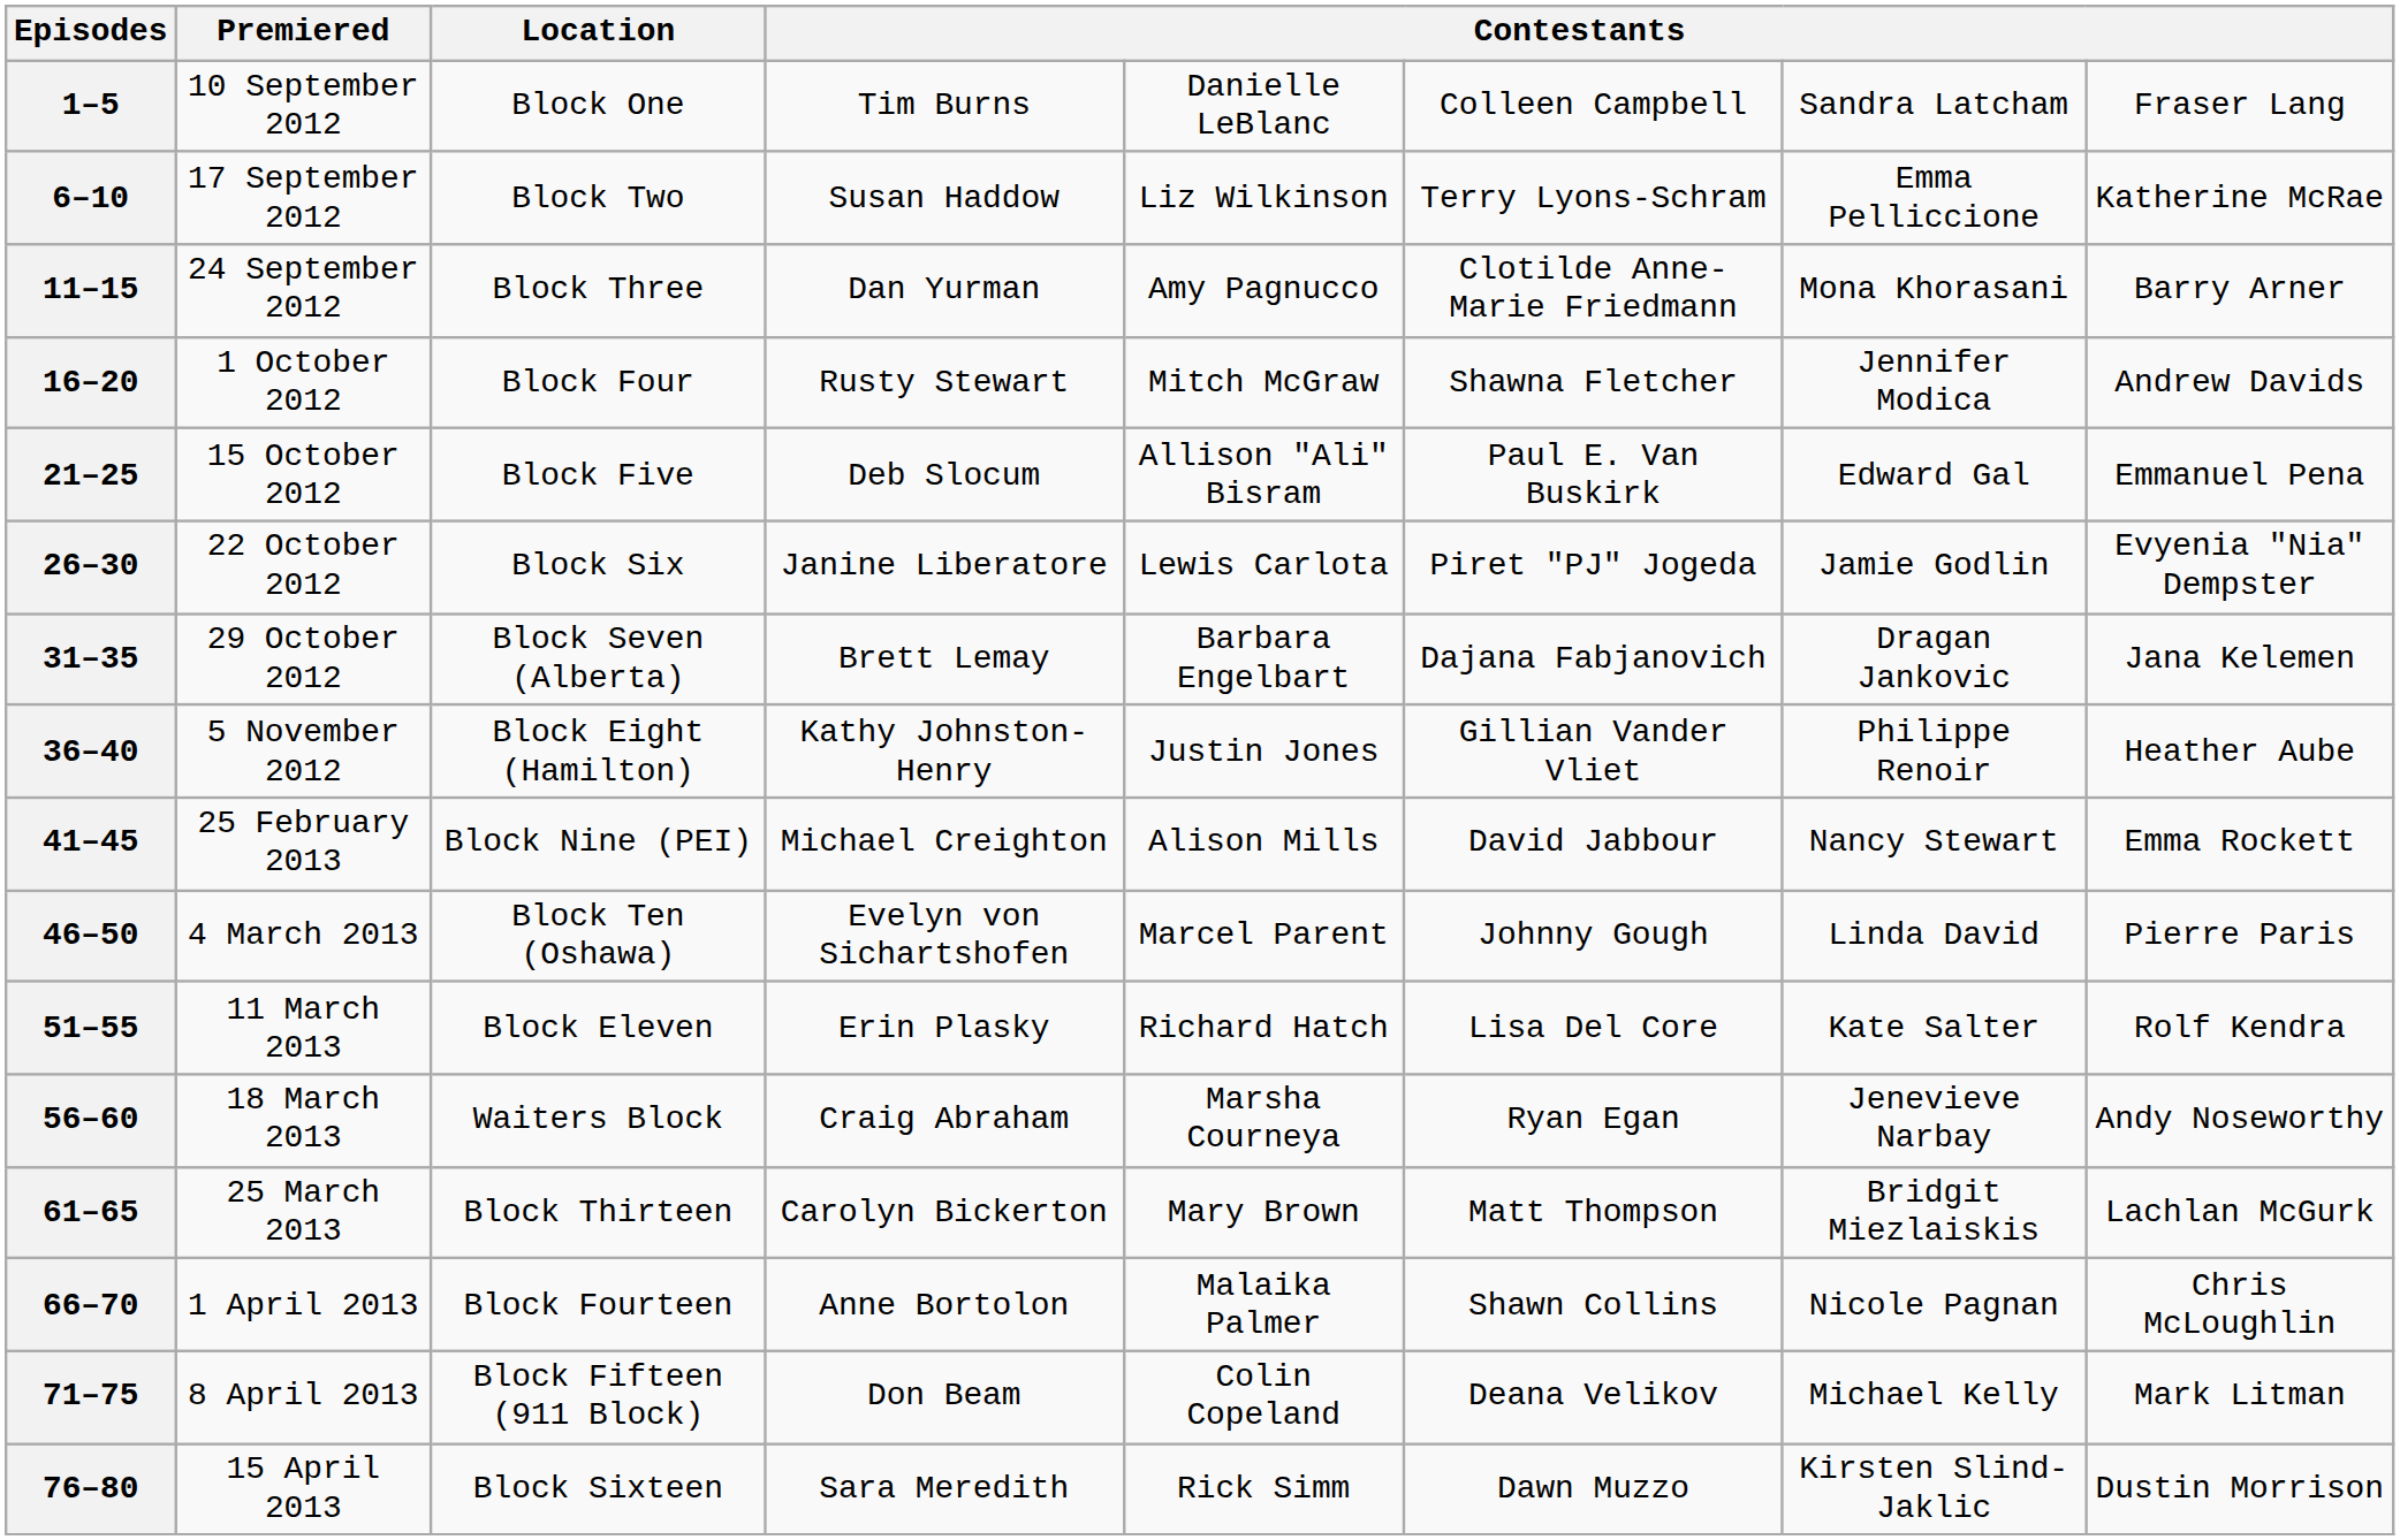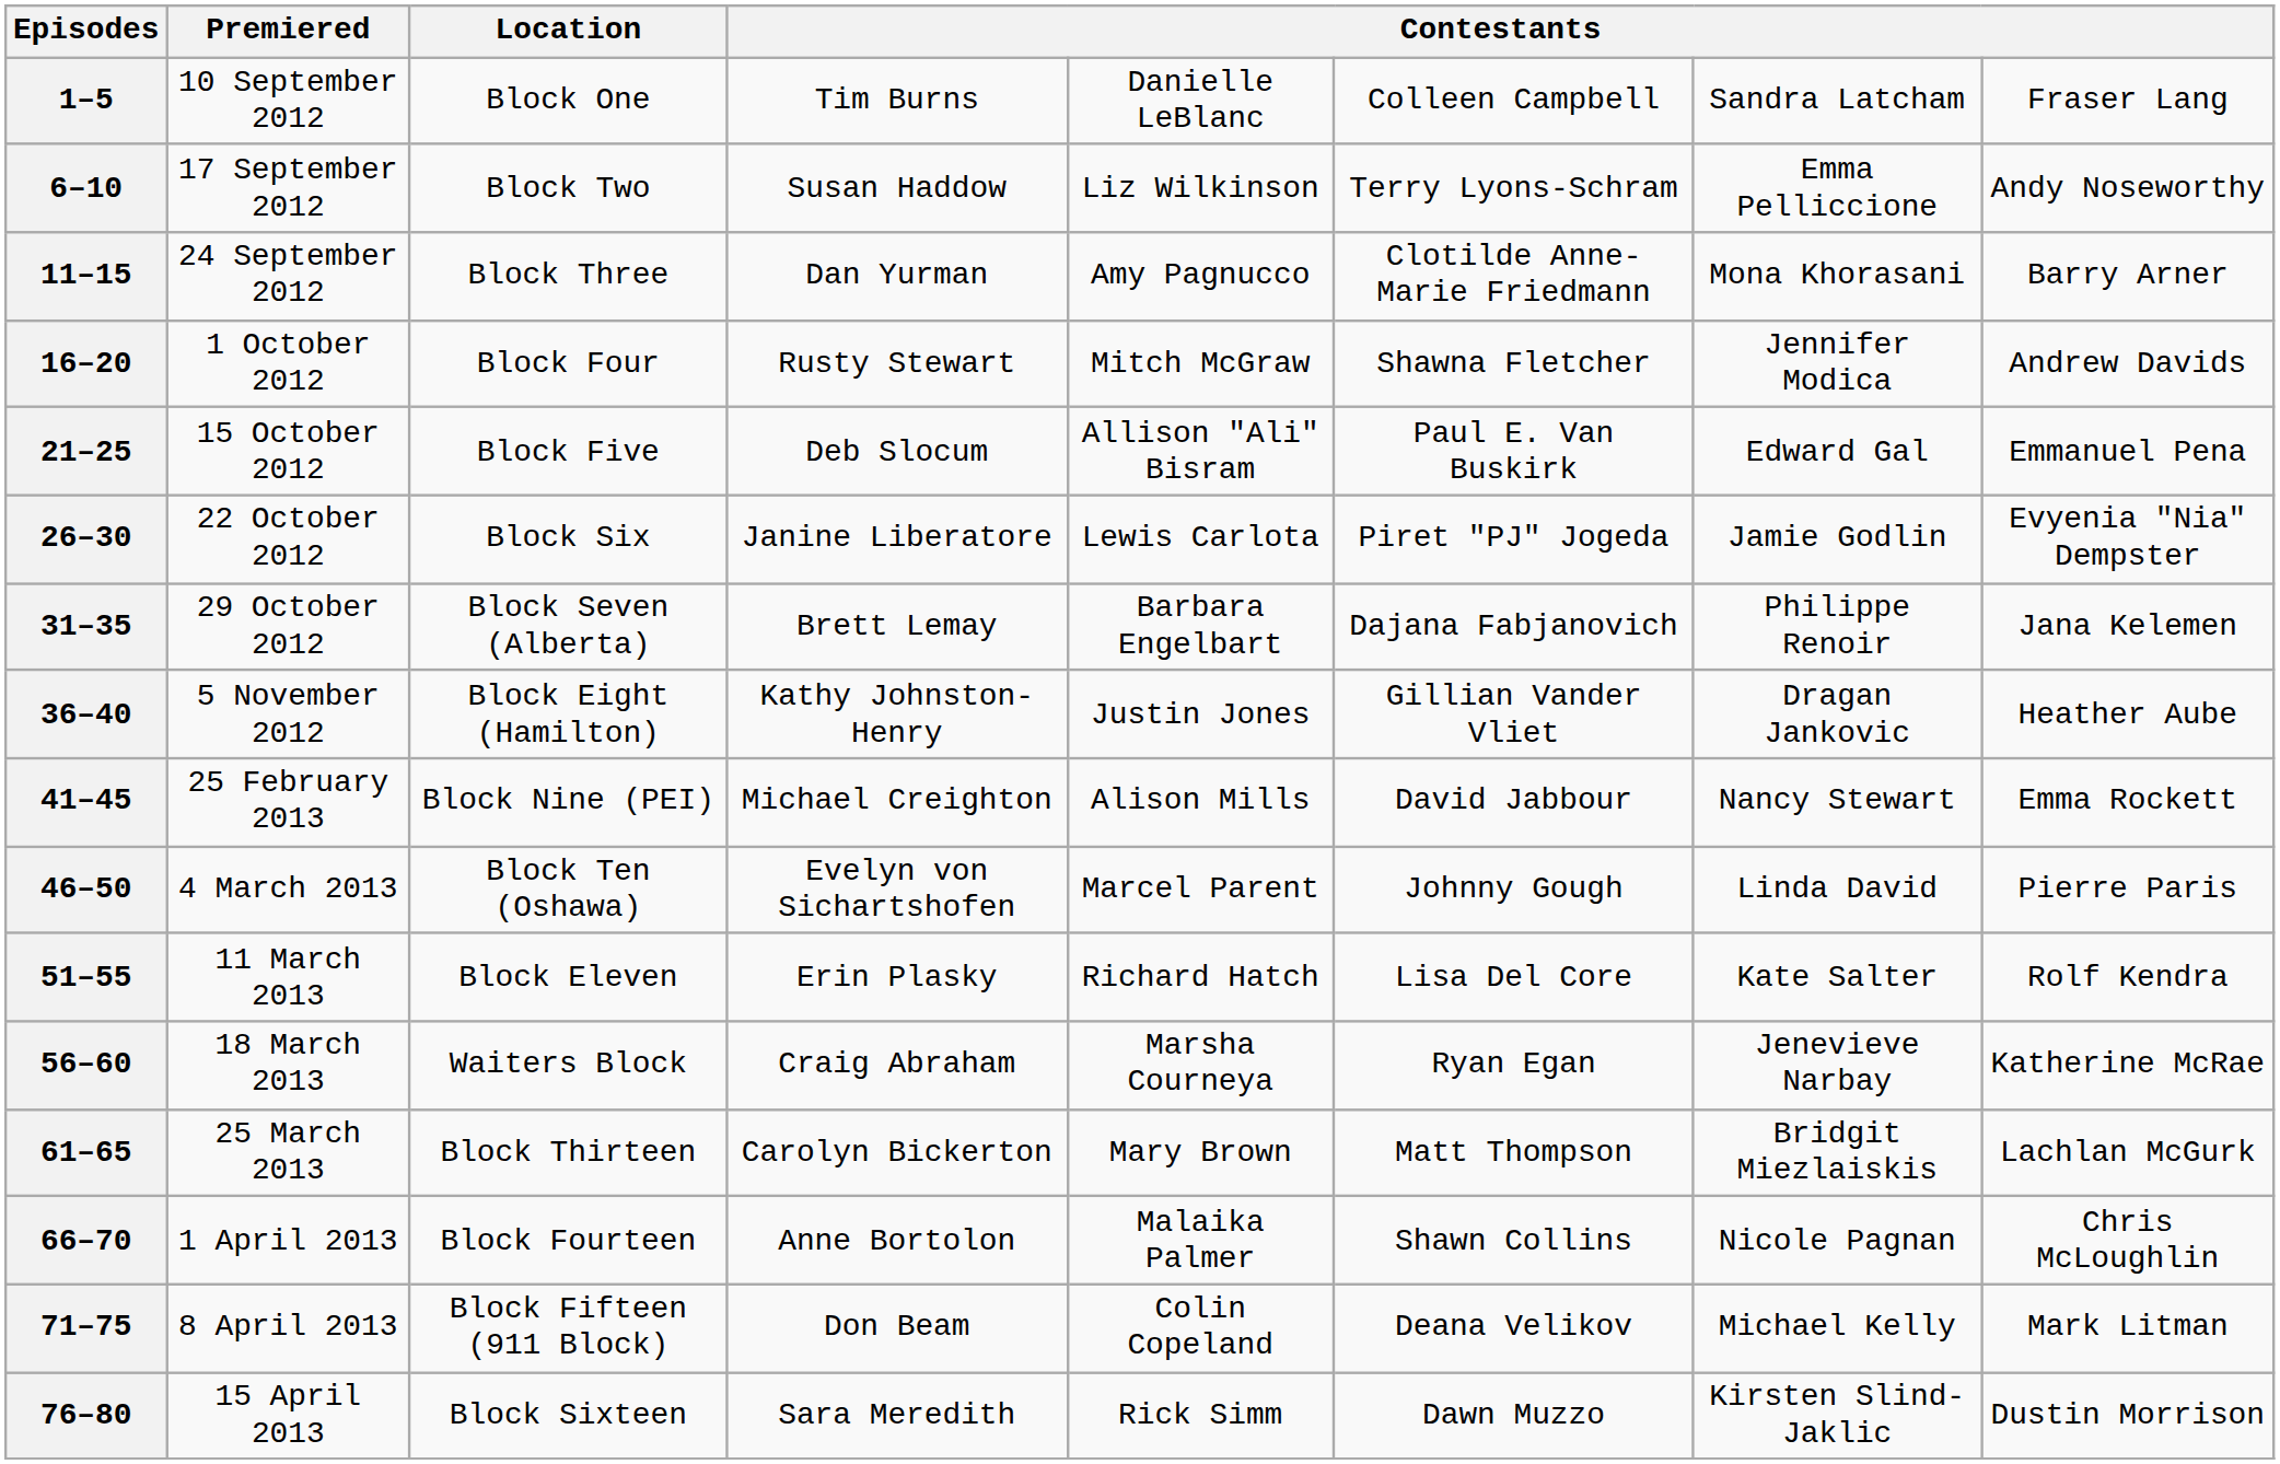6–10 | column 8: Katherine McRae -> Andy Noseworthy
31–35 | column 7: Dragan Jankovic -> Philippe Renoir
36–40 | column 7: Philippe Renoir -> Dragan Jankovic
56–60 | column 8: Andy Noseworthy -> Katherine McRae
